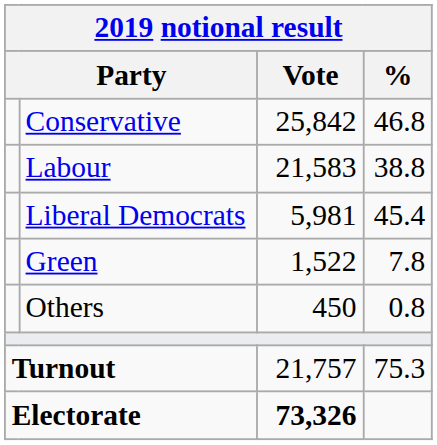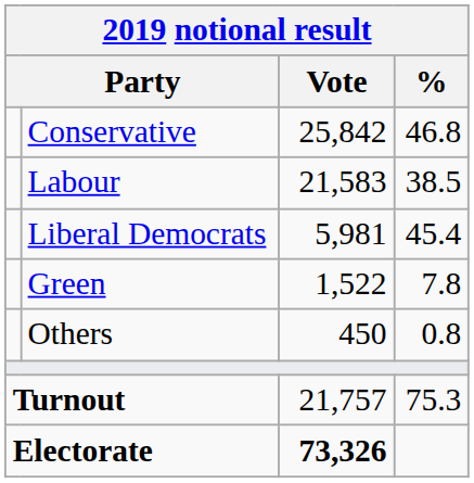Labour | %: 38.8 -> 38.5
